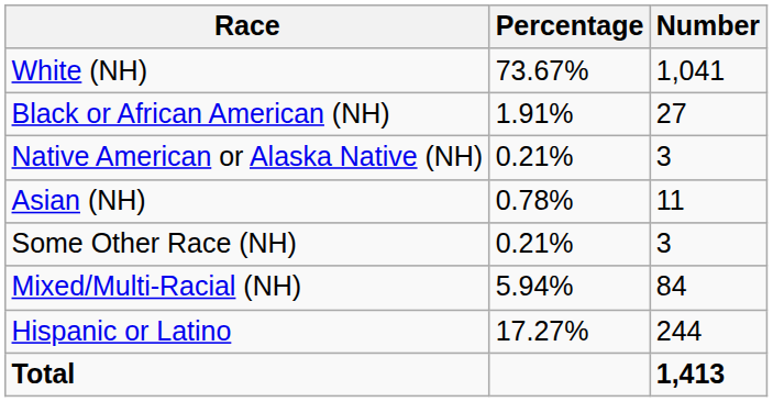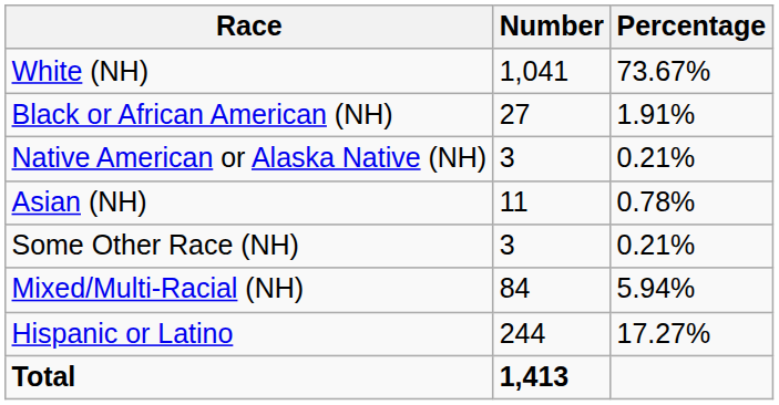columns swapped: Number <-> Percentage
